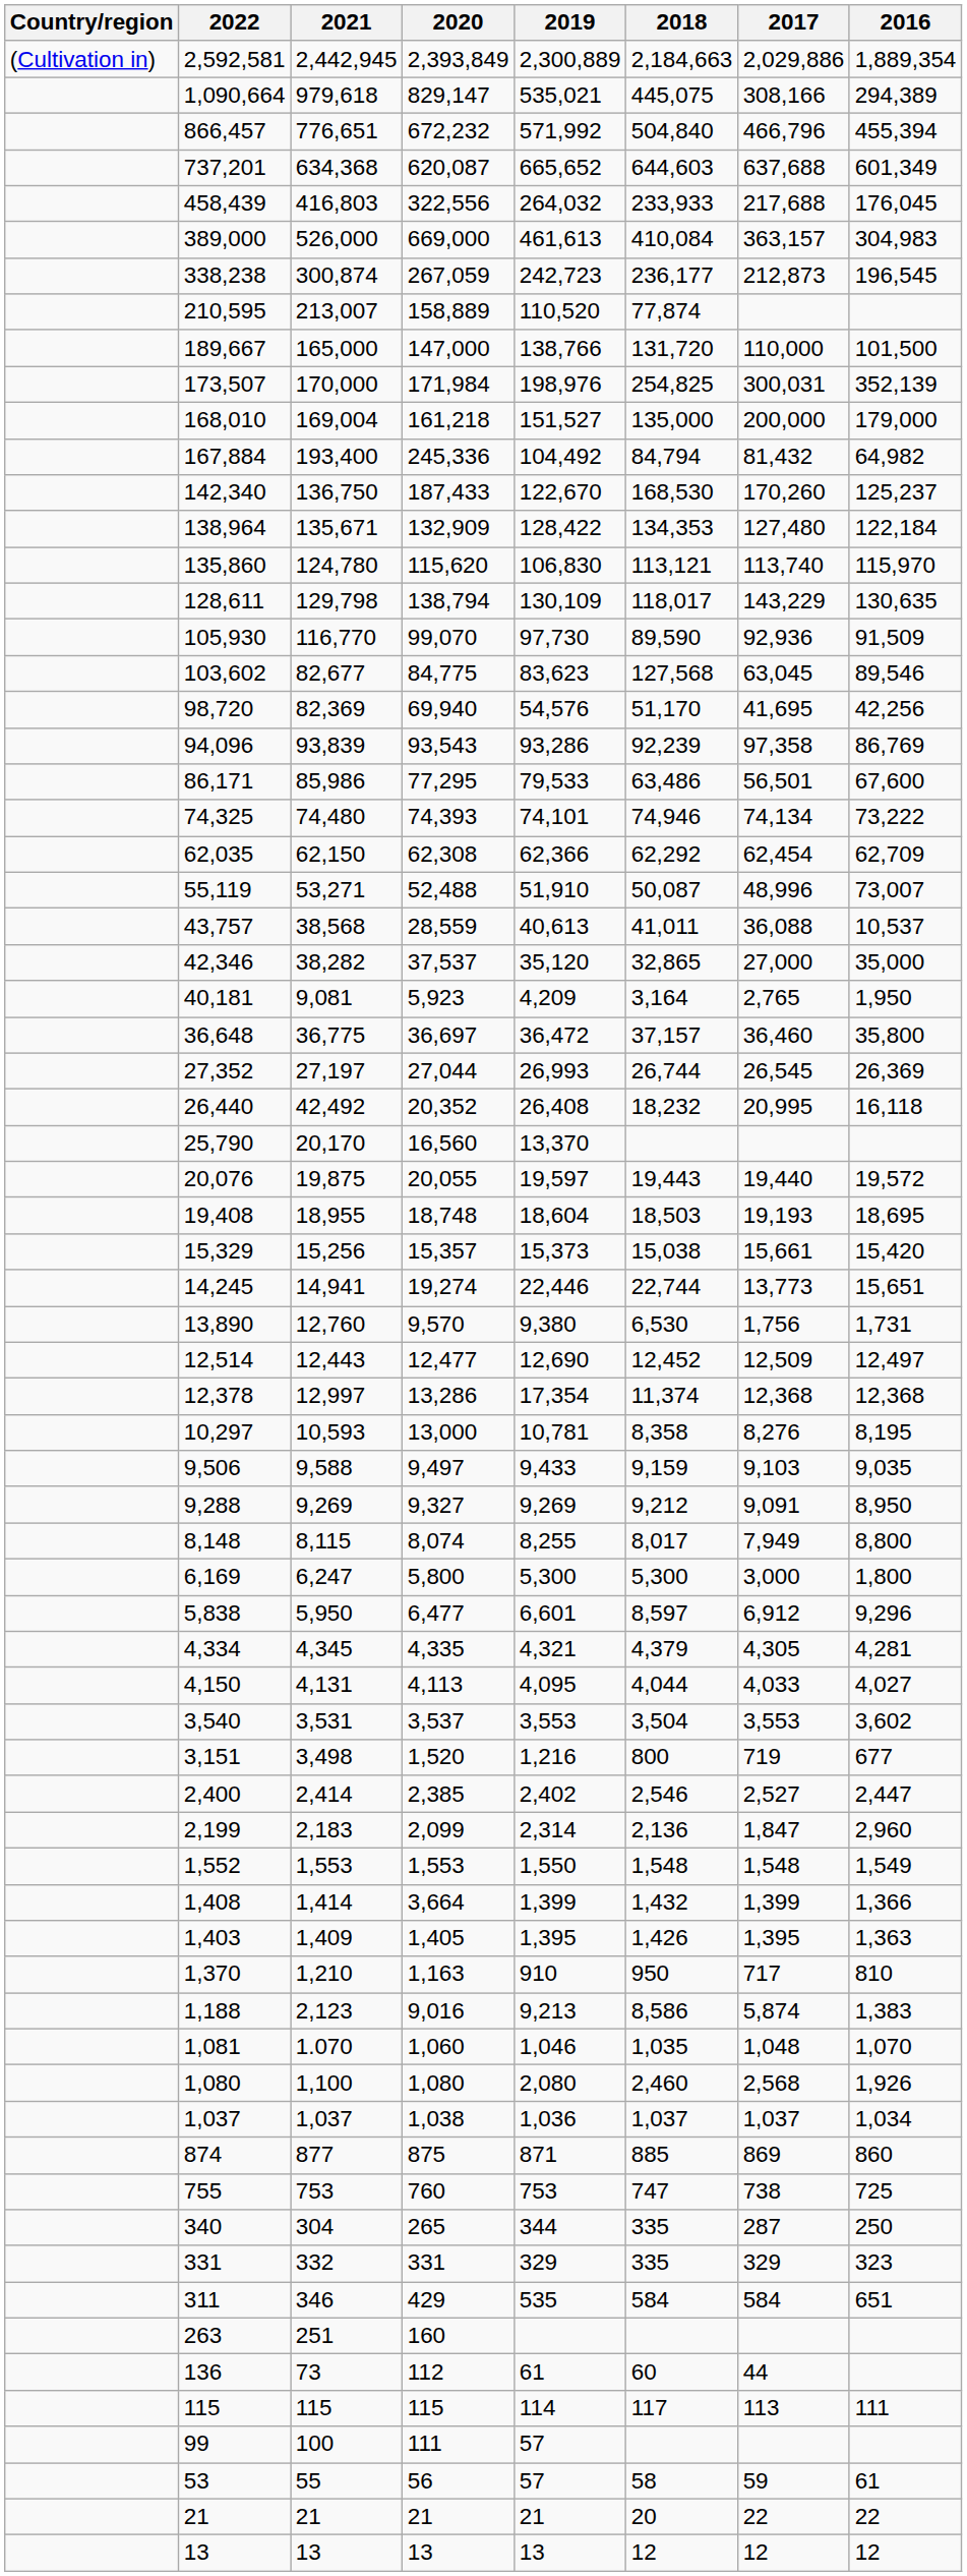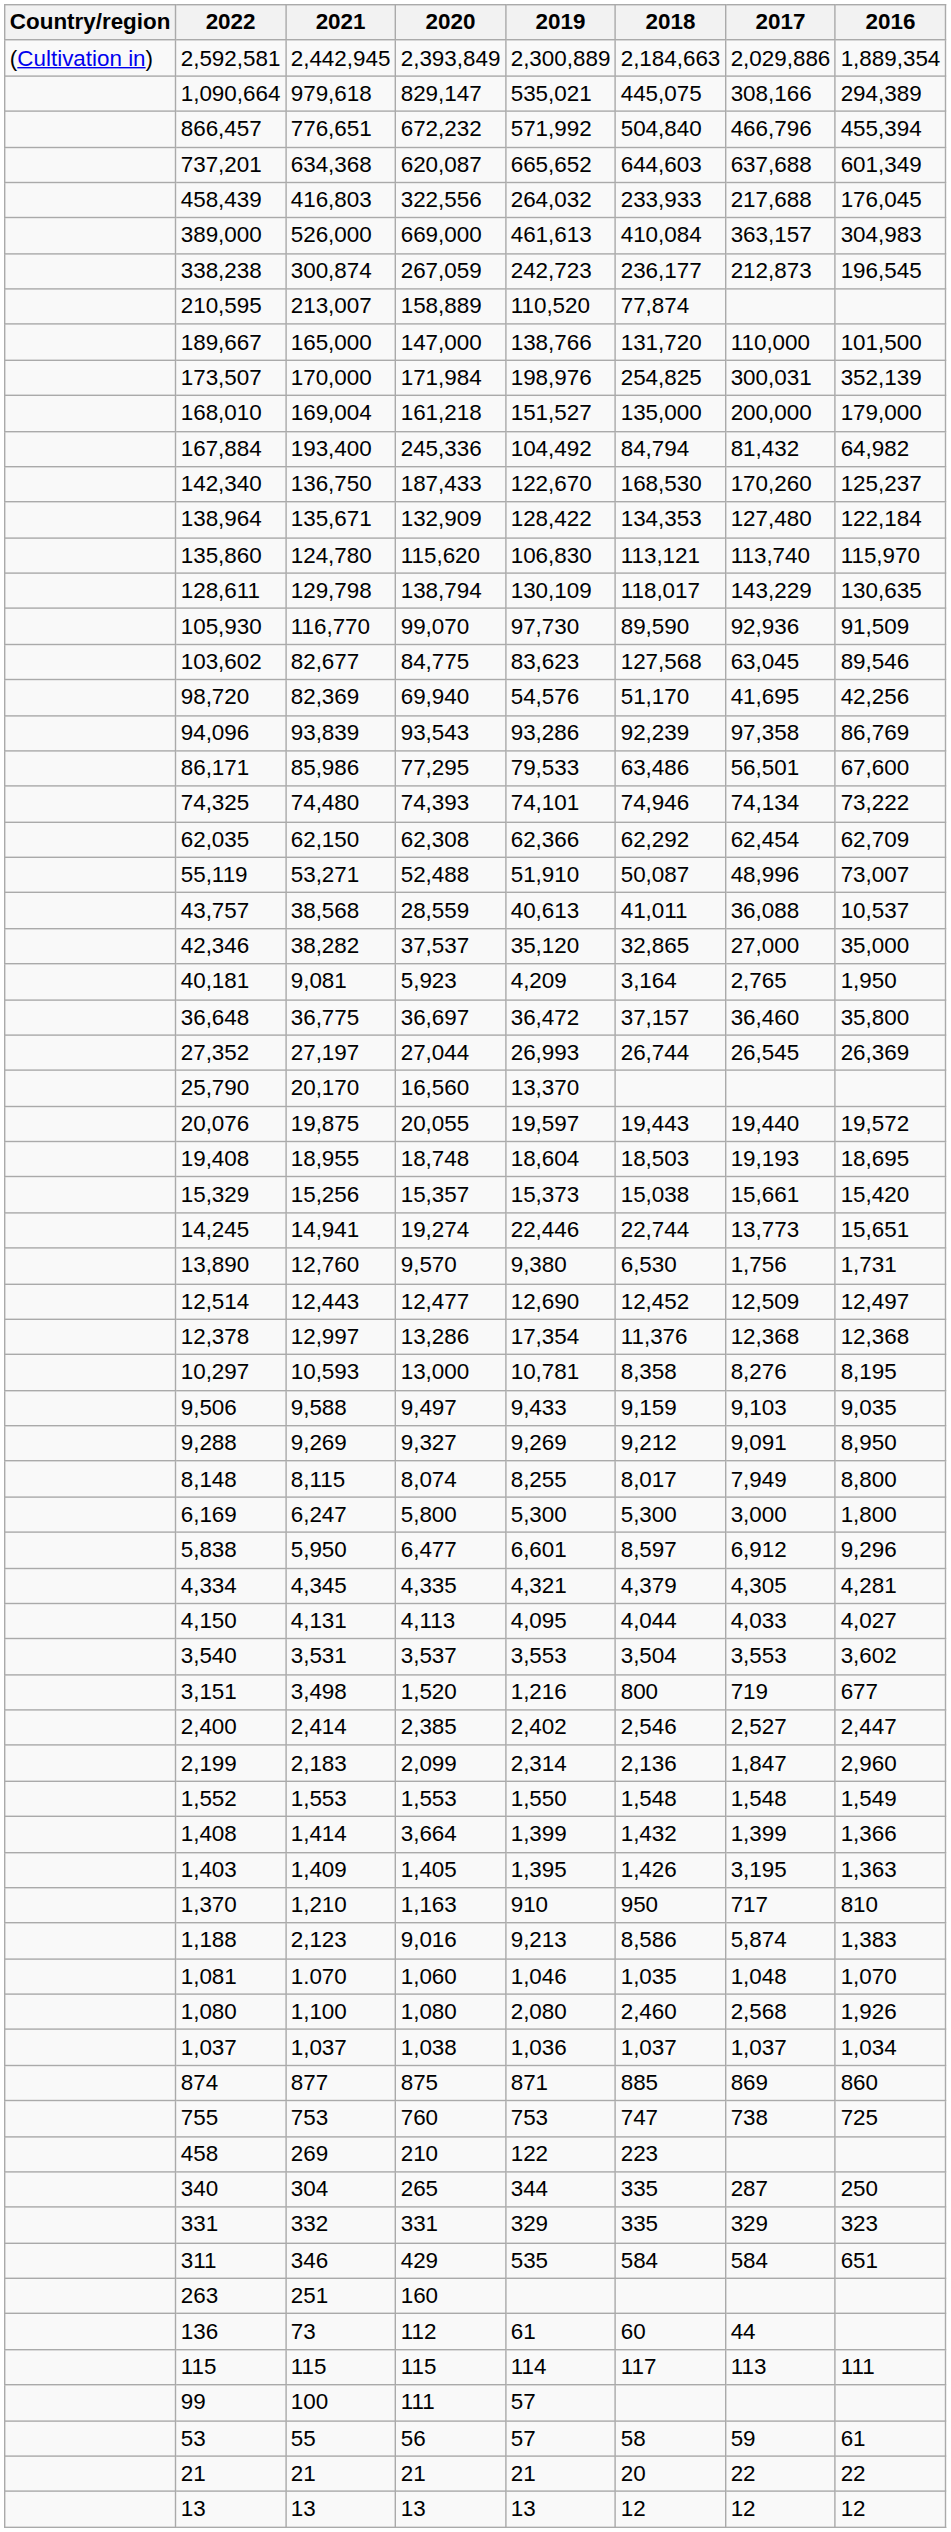- row: 26,440 | 42,492 | 20,352 | 26,408 | 18,232 | 20,995 | 16,118
12,378 | 2018: 11,374 -> 11,376
1,403 | 2017: 1,395 -> 3,195
+ row: 458 | 269 | 210 | 122 | 223
